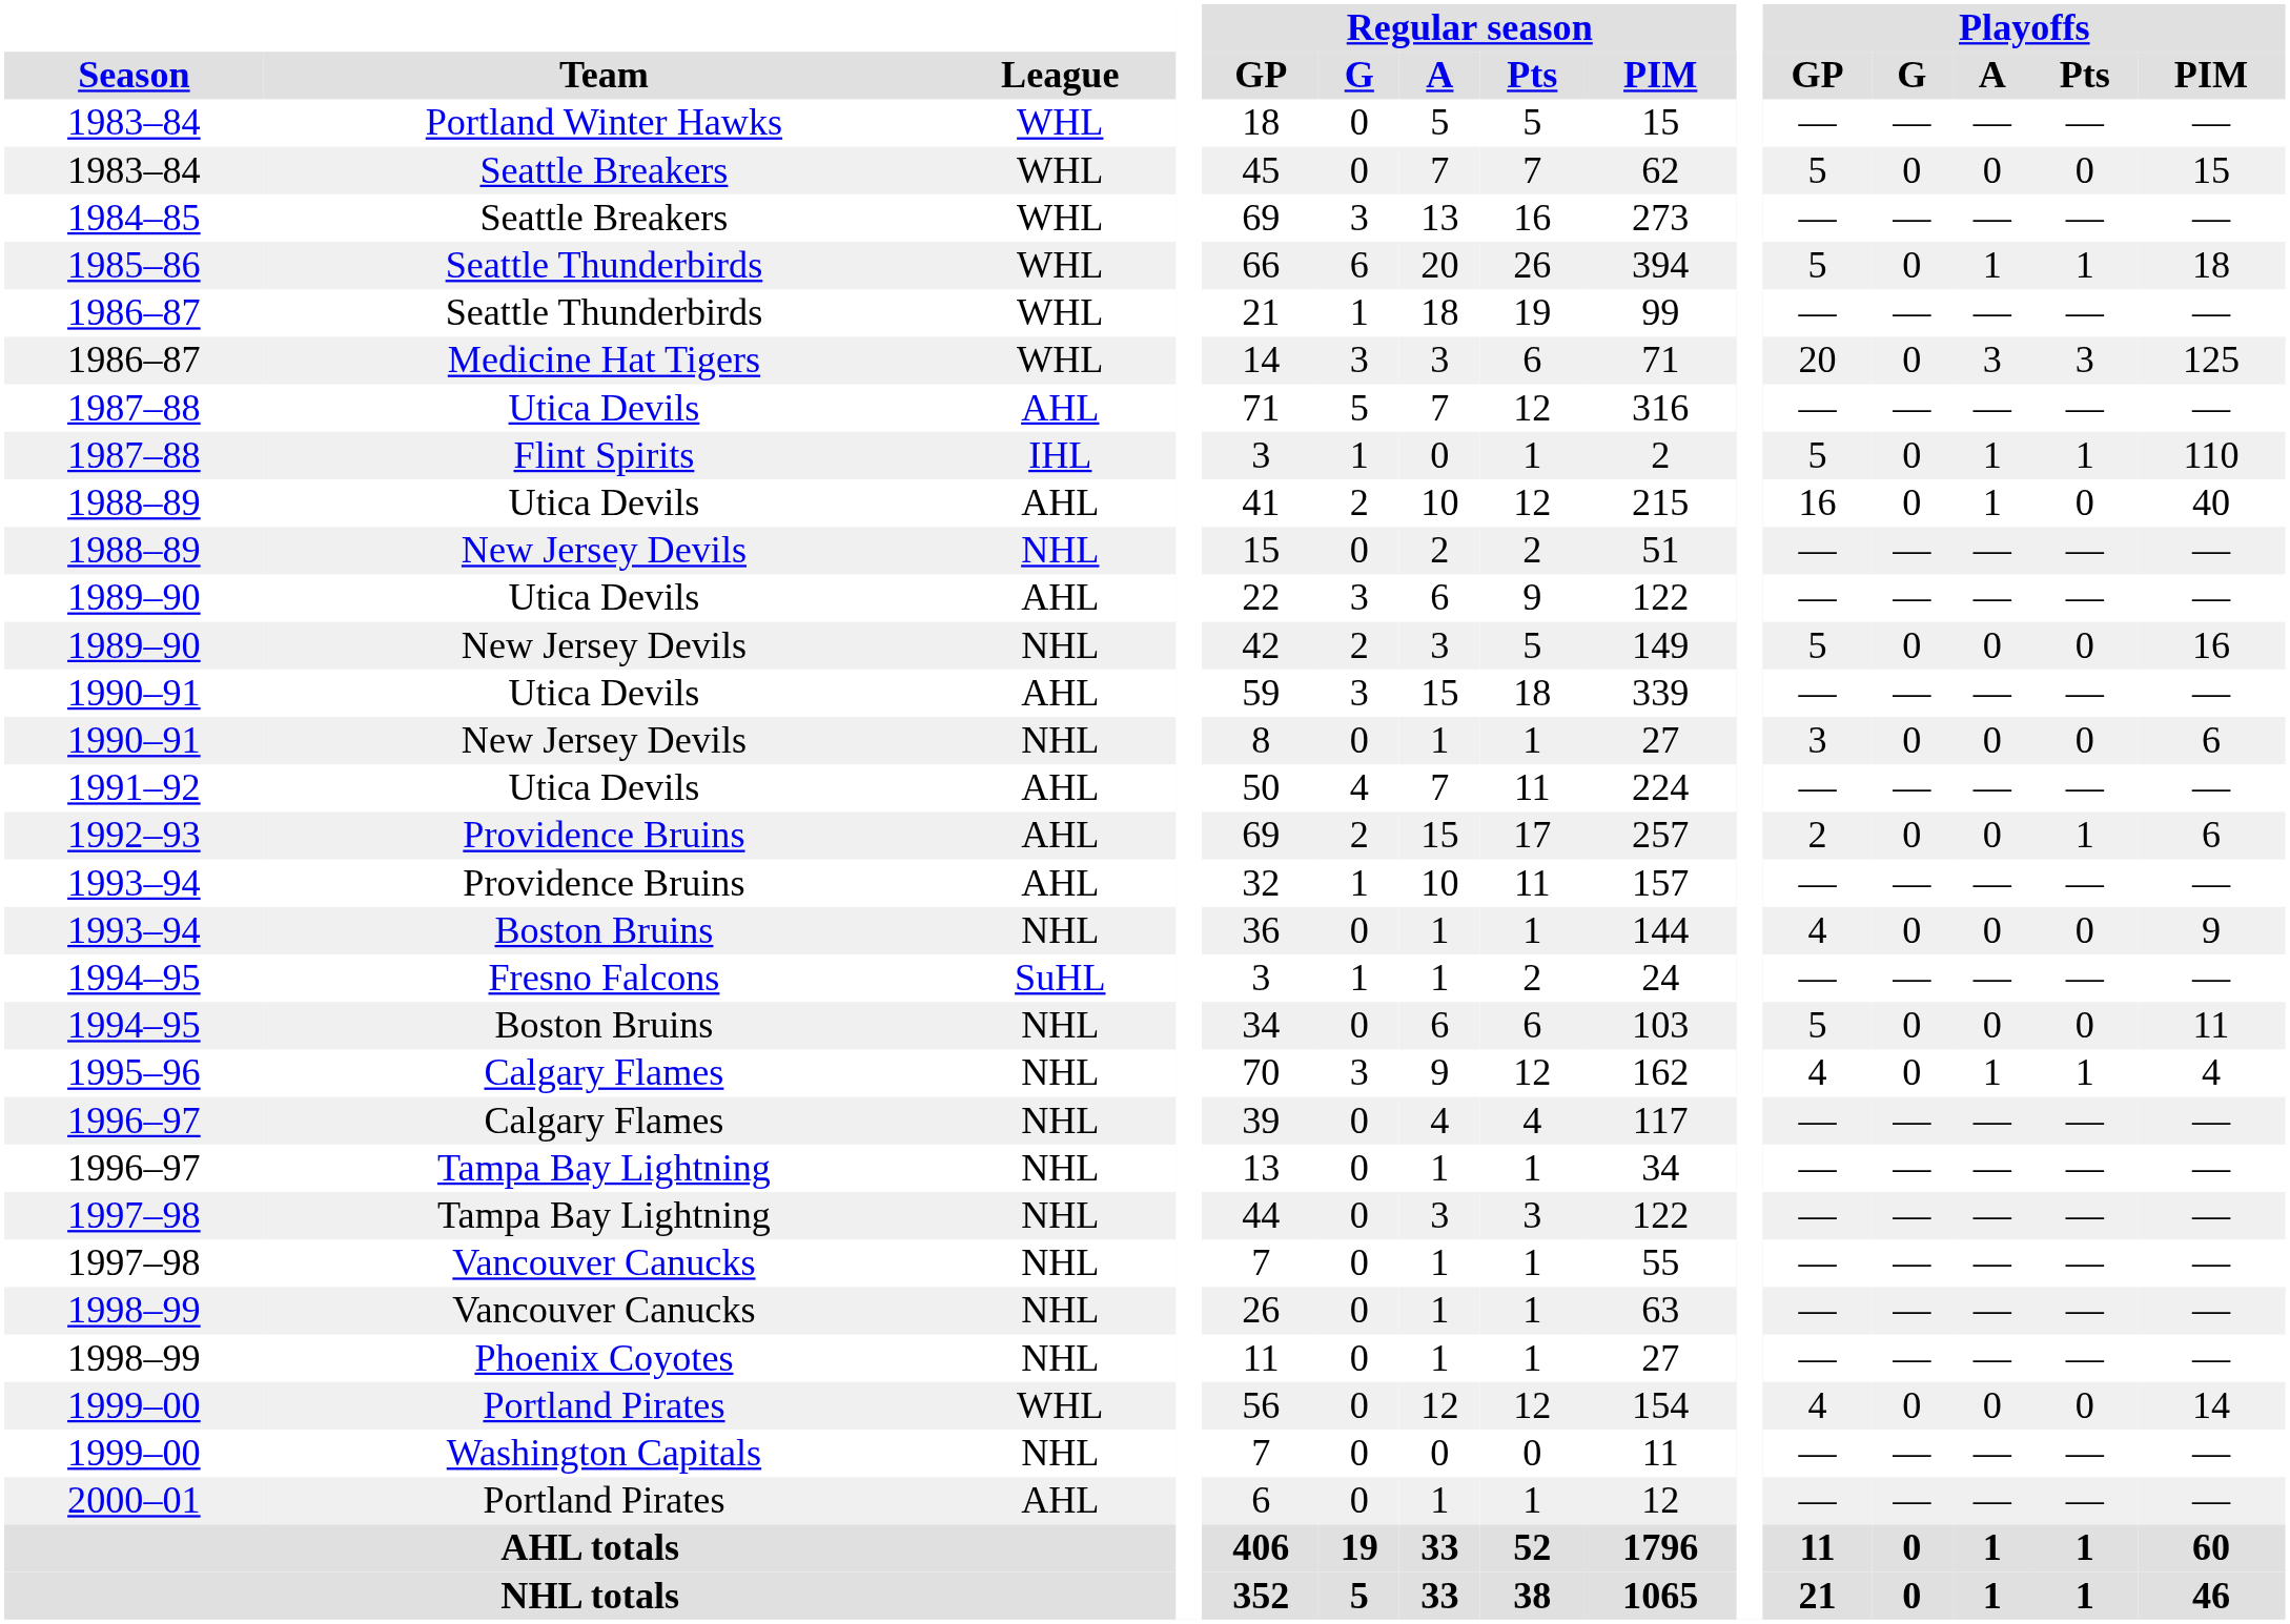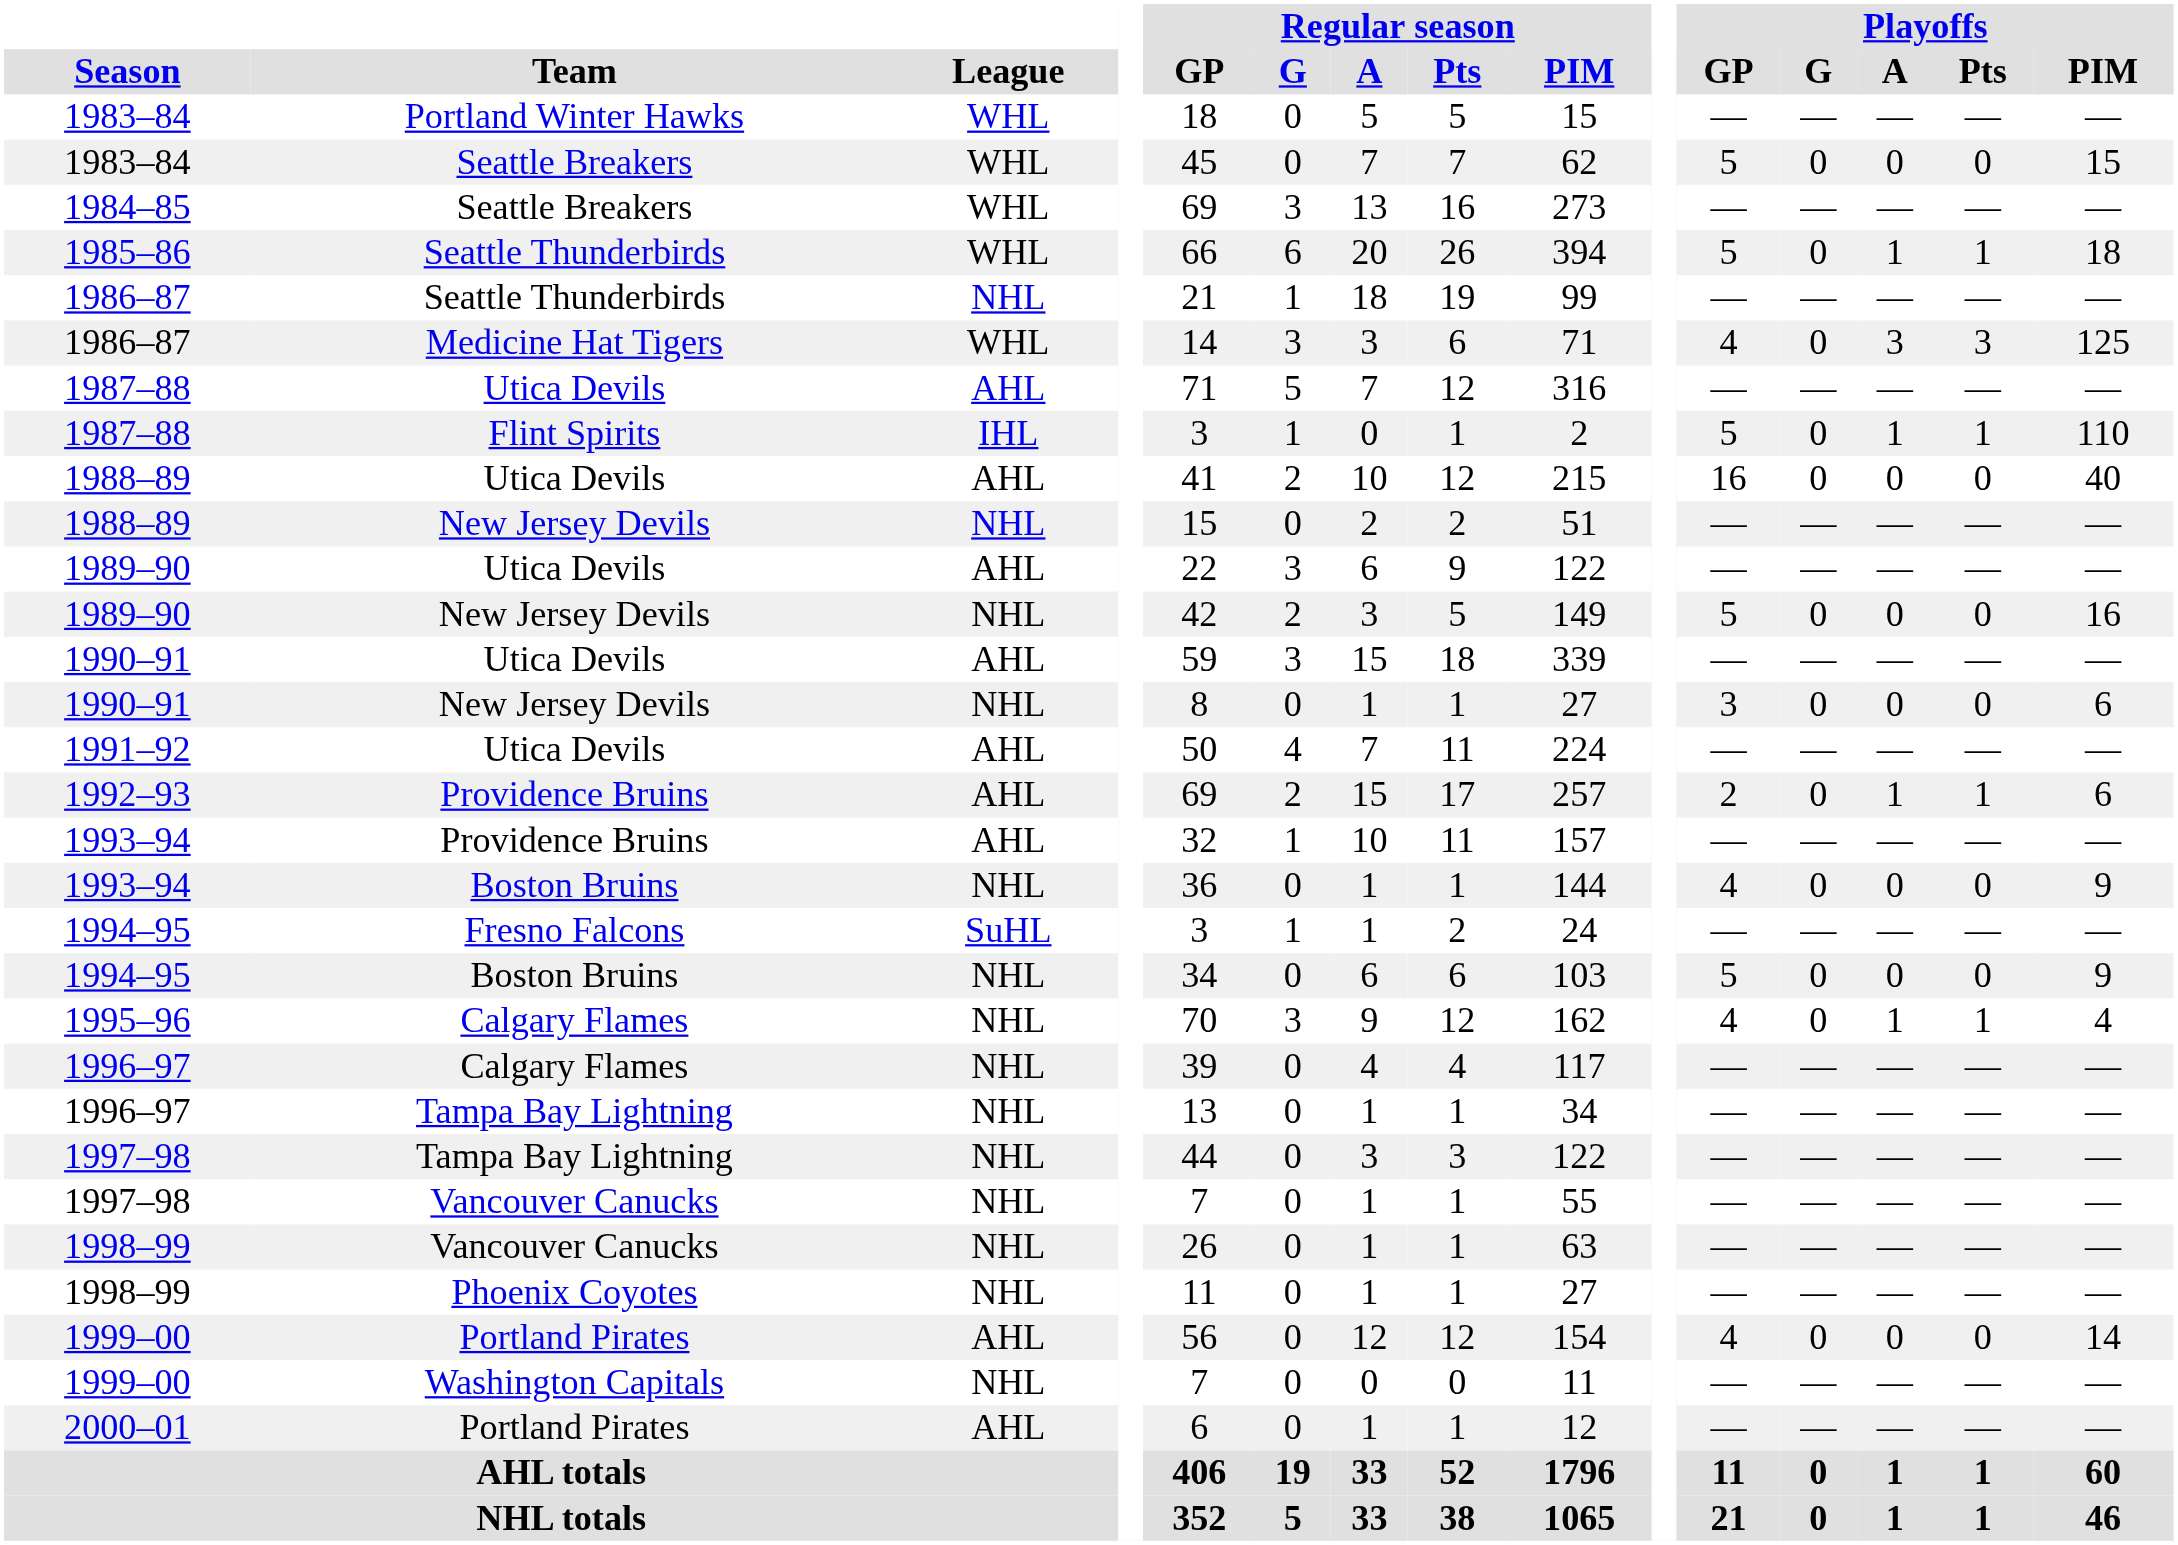1986–87 / Seattle Thunderbirds | League: WHL -> NHL
1986–87 / Medicine Hat Tigers | Playoffs / GP: 20 -> 4
1988–89 / Utica Devils | Playoffs / A: 1 -> 0
1992–93 | Playoffs / A: 0 -> 1
1994–95 / Boston Bruins | Playoffs / PIM: 11 -> 9
1999–00 / Portland Pirates | League: WHL -> AHL
